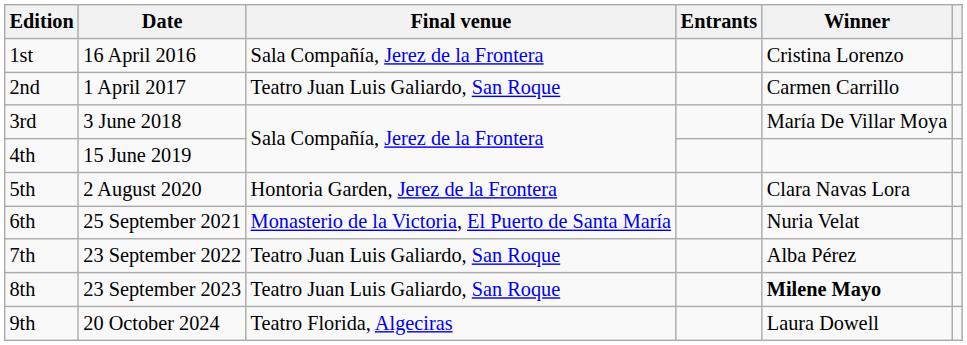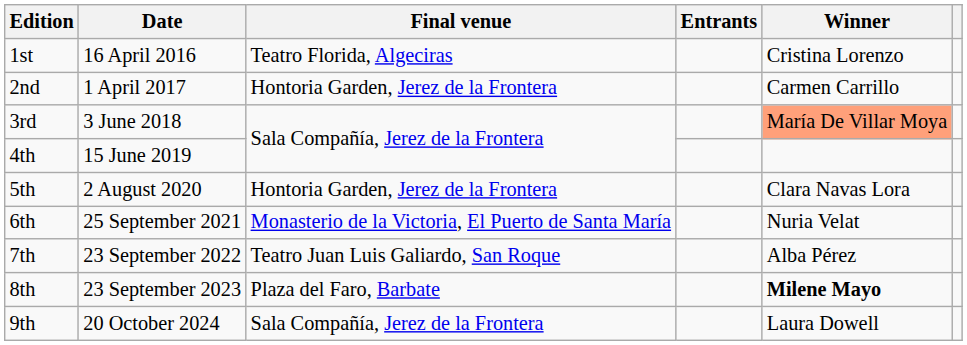1st | Final venue: Sala Compañía, Jerez de la Frontera -> Teatro Florida, Algeciras
2nd | Final venue: Teatro Juan Luis Galiardo, San Roque -> Hontoria Garden, Jerez de la Frontera
3rd | Winner: no background -> lightsalmon background
8th | Final venue: Teatro Juan Luis Galiardo, San Roque -> Plaza del Faro, Barbate
9th | Final venue: Teatro Florida, Algeciras -> Sala Compañía, Jerez de la Frontera
